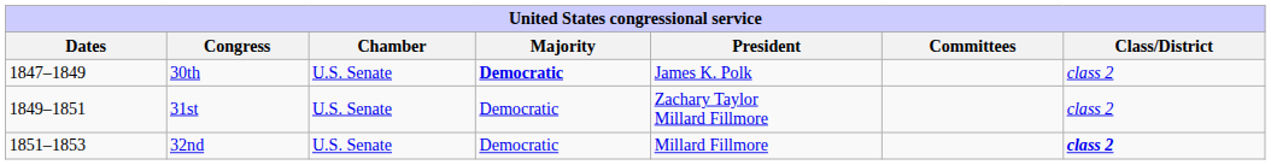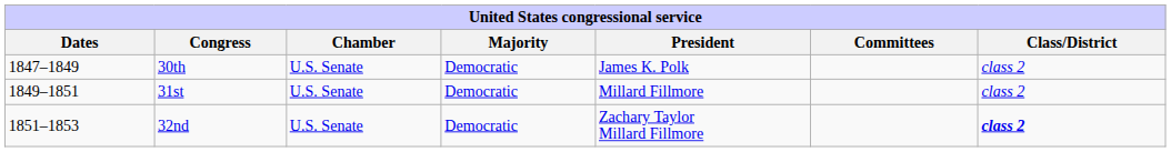30th | Majority: bold -> normal
31st | President: Zachary Taylor Millard Fillmore -> Millard Fillmore
32nd | President: Millard Fillmore -> Zachary Taylor Millard Fillmore
